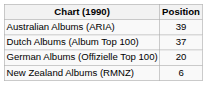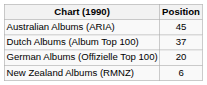Australian Albums (ARIA) | Position: 39 -> 45
